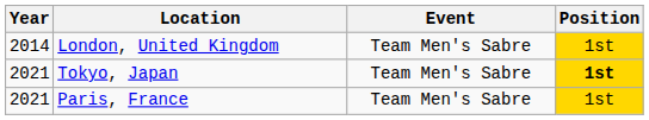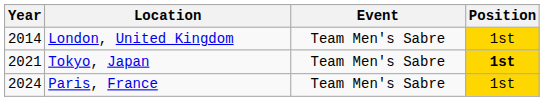Paris, France | Year: 2021 -> 2024
